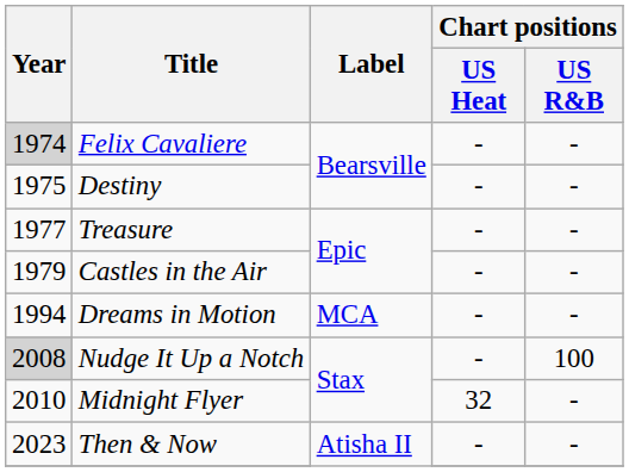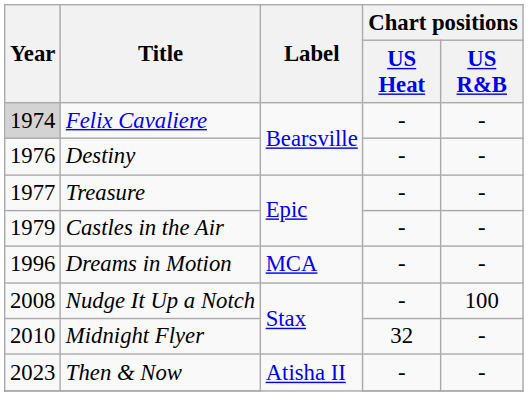Destiny | Year: 1975 -> 1976
Dreams in Motion | Year: 1994 -> 1996
Nudge It Up a Notch | Year: lightgrey background -> no background
